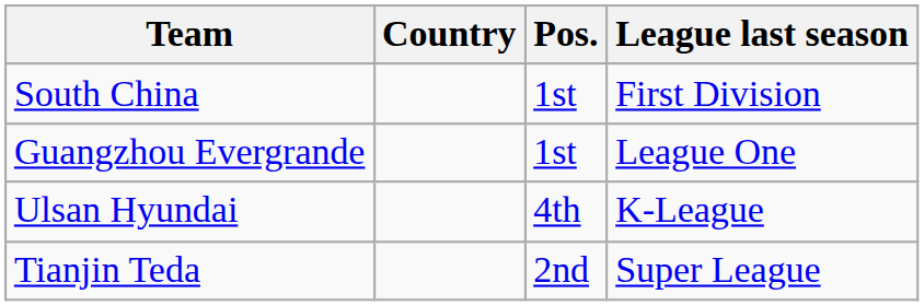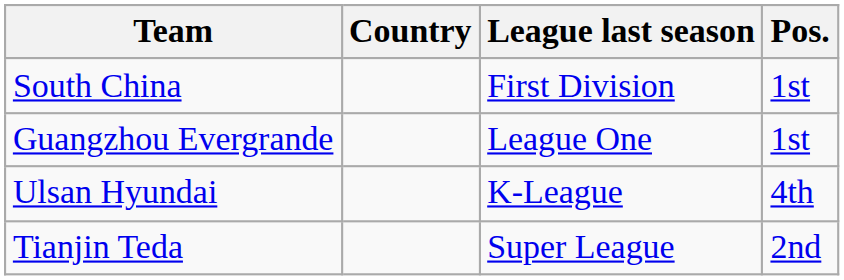columns swapped: League last season <-> Pos.
